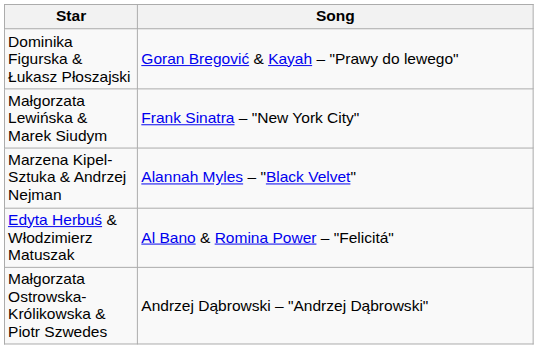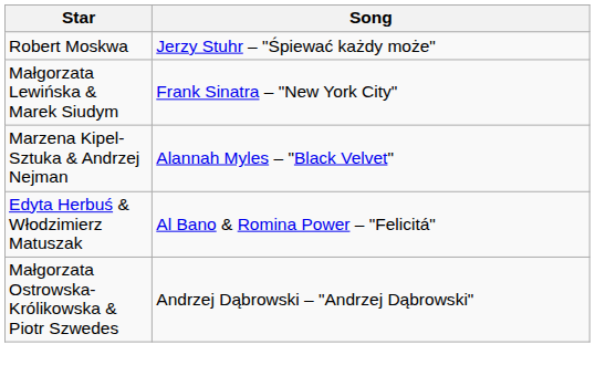+ row: Robert Moskwa | Jerzy Stuhr – "Śpiewać każdy może"
- row: Dominika Figurska & Łukasz Płoszajski | Goran Bregović & Kayah – "Prawy do lewego"
